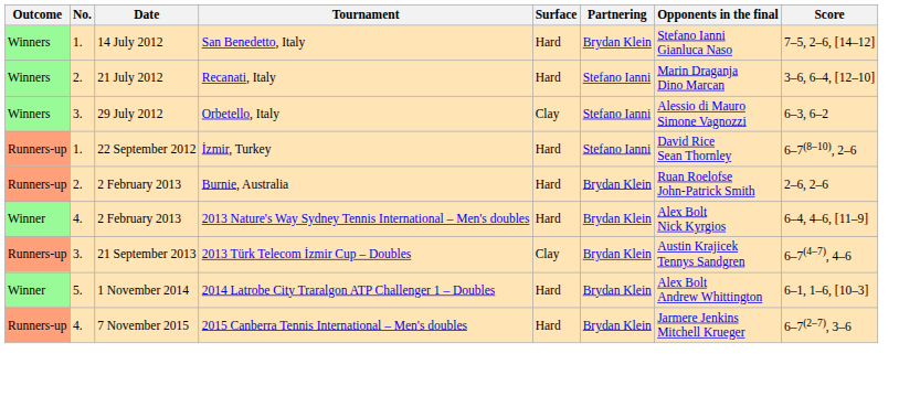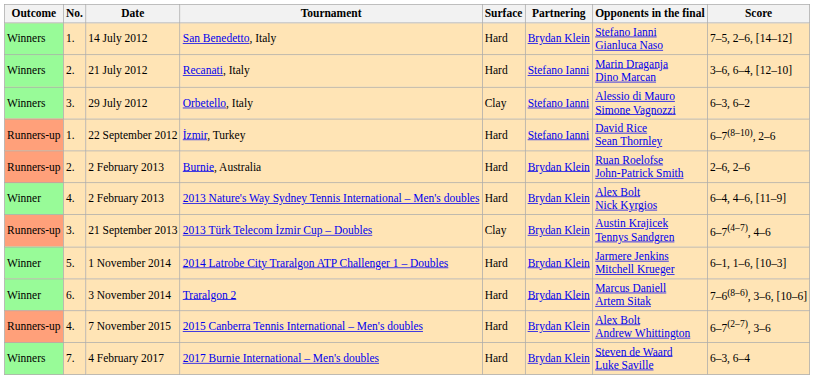2014 Latrobe City Traralgon ATP Challenger 1 – Doubles | Opponents in the final: Alex Bolt Andrew Whittington -> Jarmere Jenkins Mitchell Krueger
+ row: Winner | 6. | 3 November 2014 | Traralgon 2 | Hard | Brydan Klein | Marcus Daniell Artem Sitak | 7–6(8–6), 3–6, [10–6]
2015 Canberra Tennis International – Men's doubles | Opponents in the final: Jarmere Jenkins Mitchell Krueger -> Alex Bolt Andrew Whittington
+ row: Winners | 7. | 4 February 2017 | 2017 Burnie International – Men's doubles | Hard | Brydan Klein | Steven de Waard Luke Saville | 6–3, 6–4
